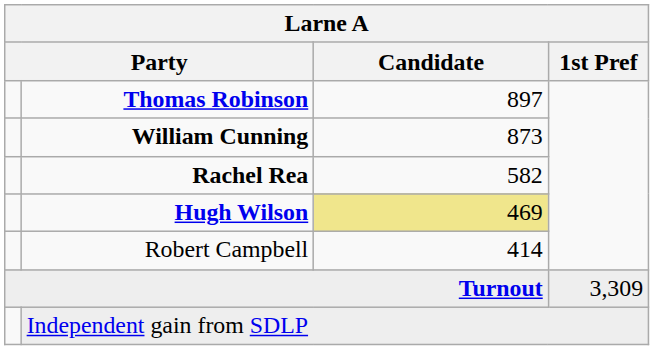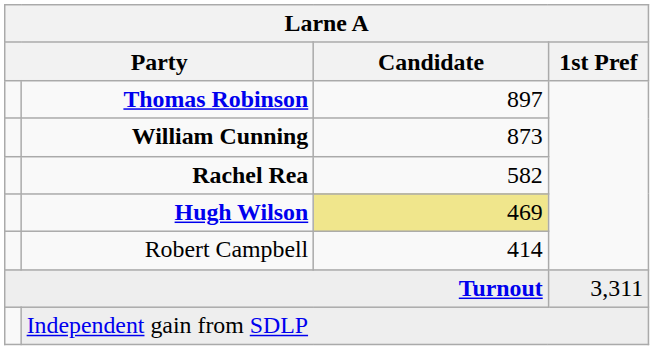Turnout | 1st Pref: 3,309 -> 3,311
